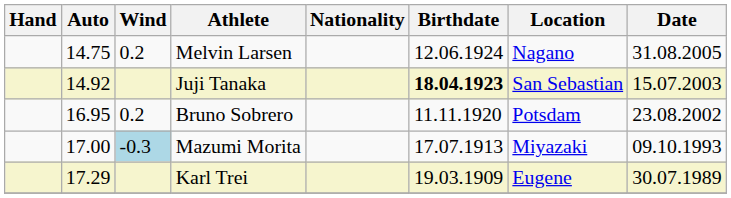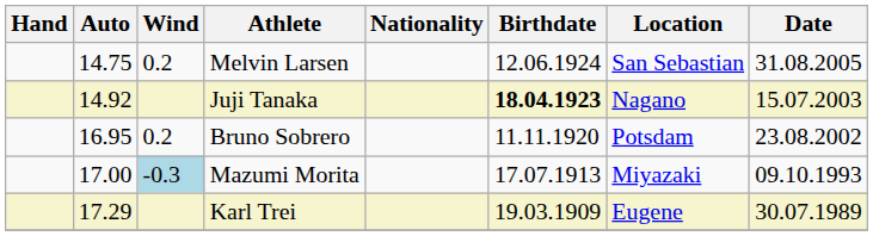Melvin Larsen | Location: Nagano -> San Sebastian
Juji Tanaka | Location: San Sebastian -> Nagano
